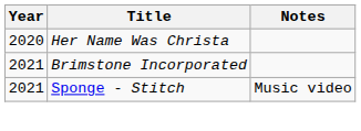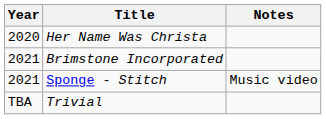+ row: TBA | Trivial
